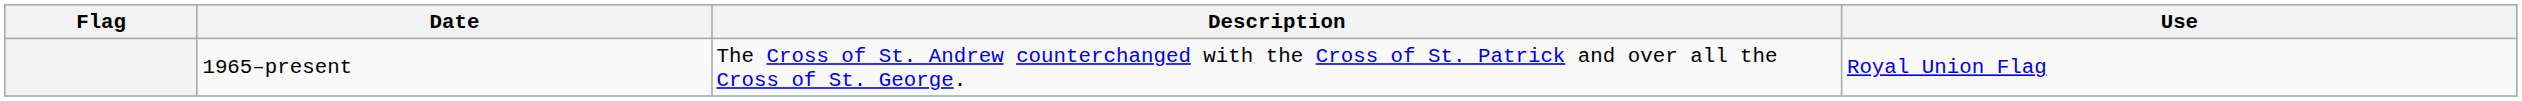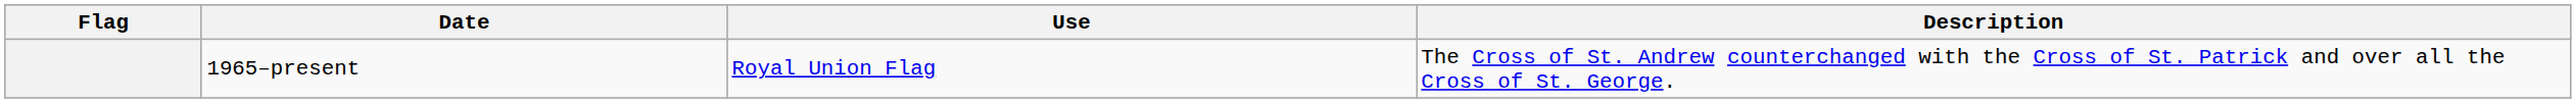columns swapped: Use <-> Description
